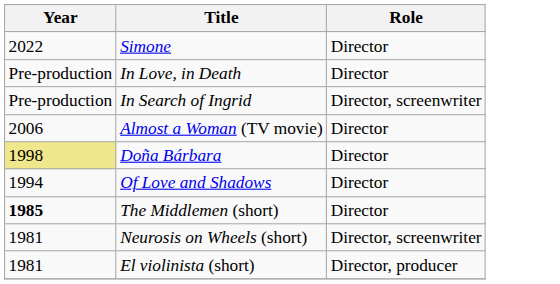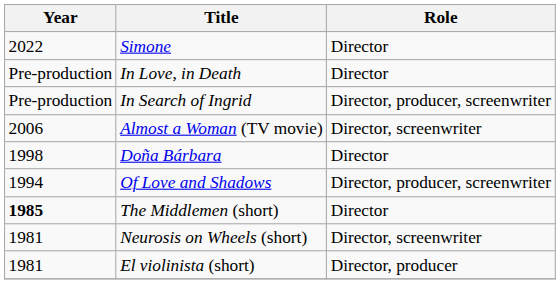In Search of Ingrid | Role: Director, screenwriter -> Director, producer, screenwriter
Almost a Woman (TV movie) | Role: Director -> Director, screenwriter
Doña Bárbara | Year: khaki background -> no background
Of Love and Shadows | Role: Director -> Director, producer, screenwriter
